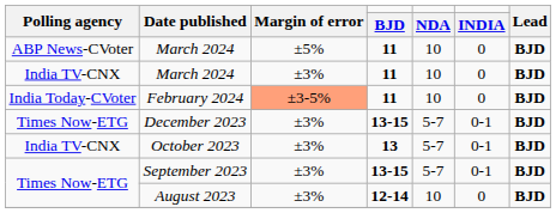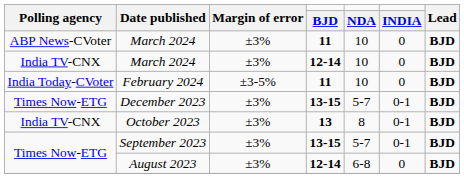ABP News-CVoter / March 2024 | Margin of error: ±5% -> ±3%
India TV-CNX / March 2024 | BJD: 11 -> 12-14
February 2024 | Margin of error: lightsalmon background -> no background
October 2023 | NDA: 5-7 -> 8
August 2023 | NDA: 10 -> 6-8
